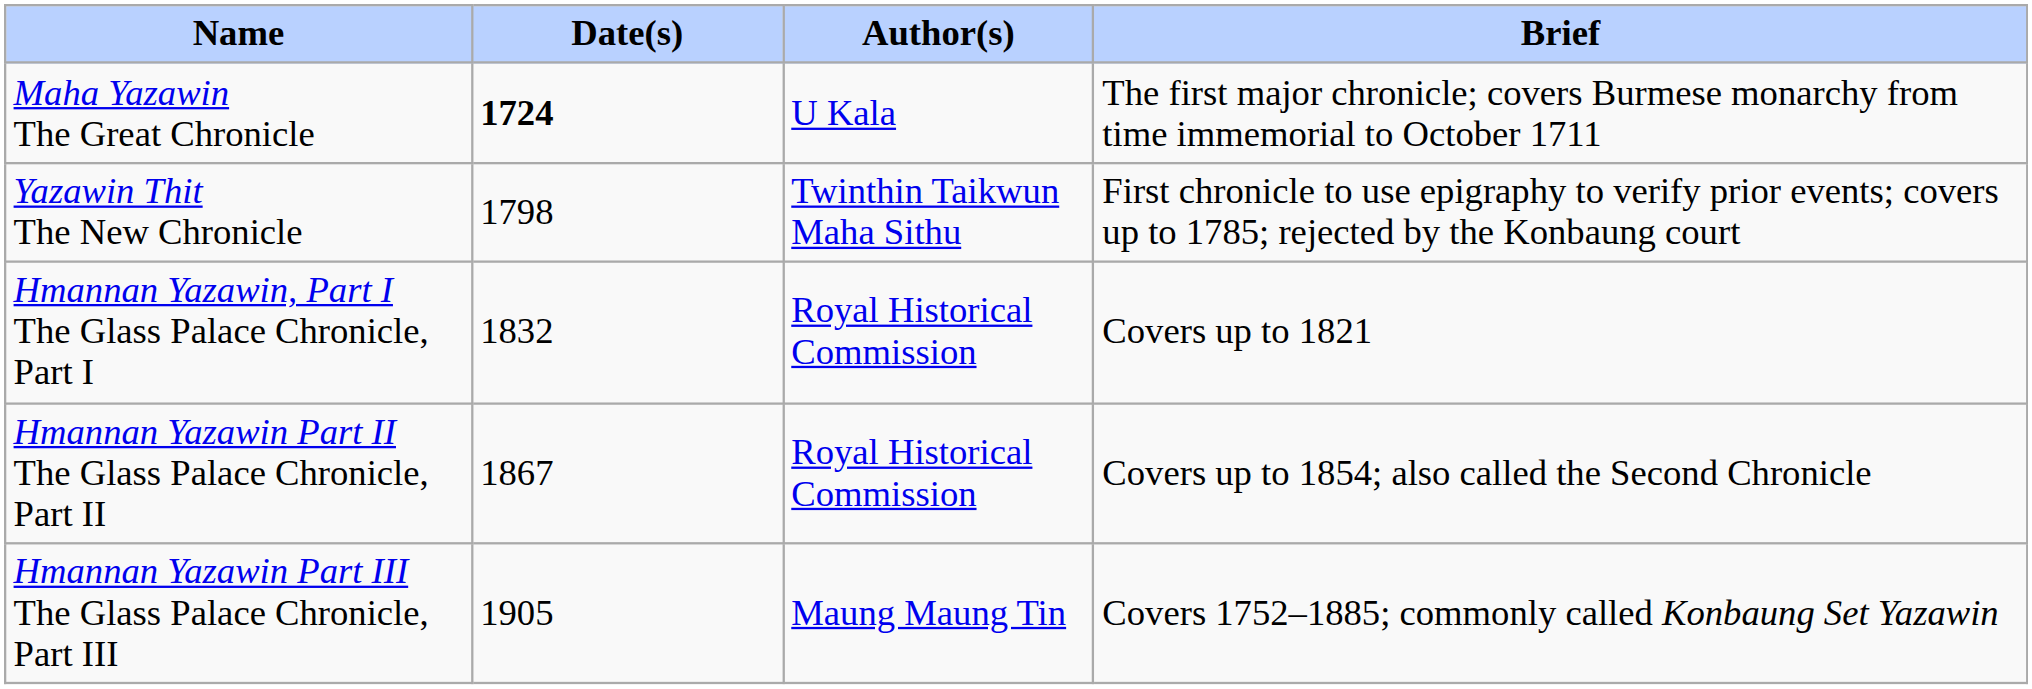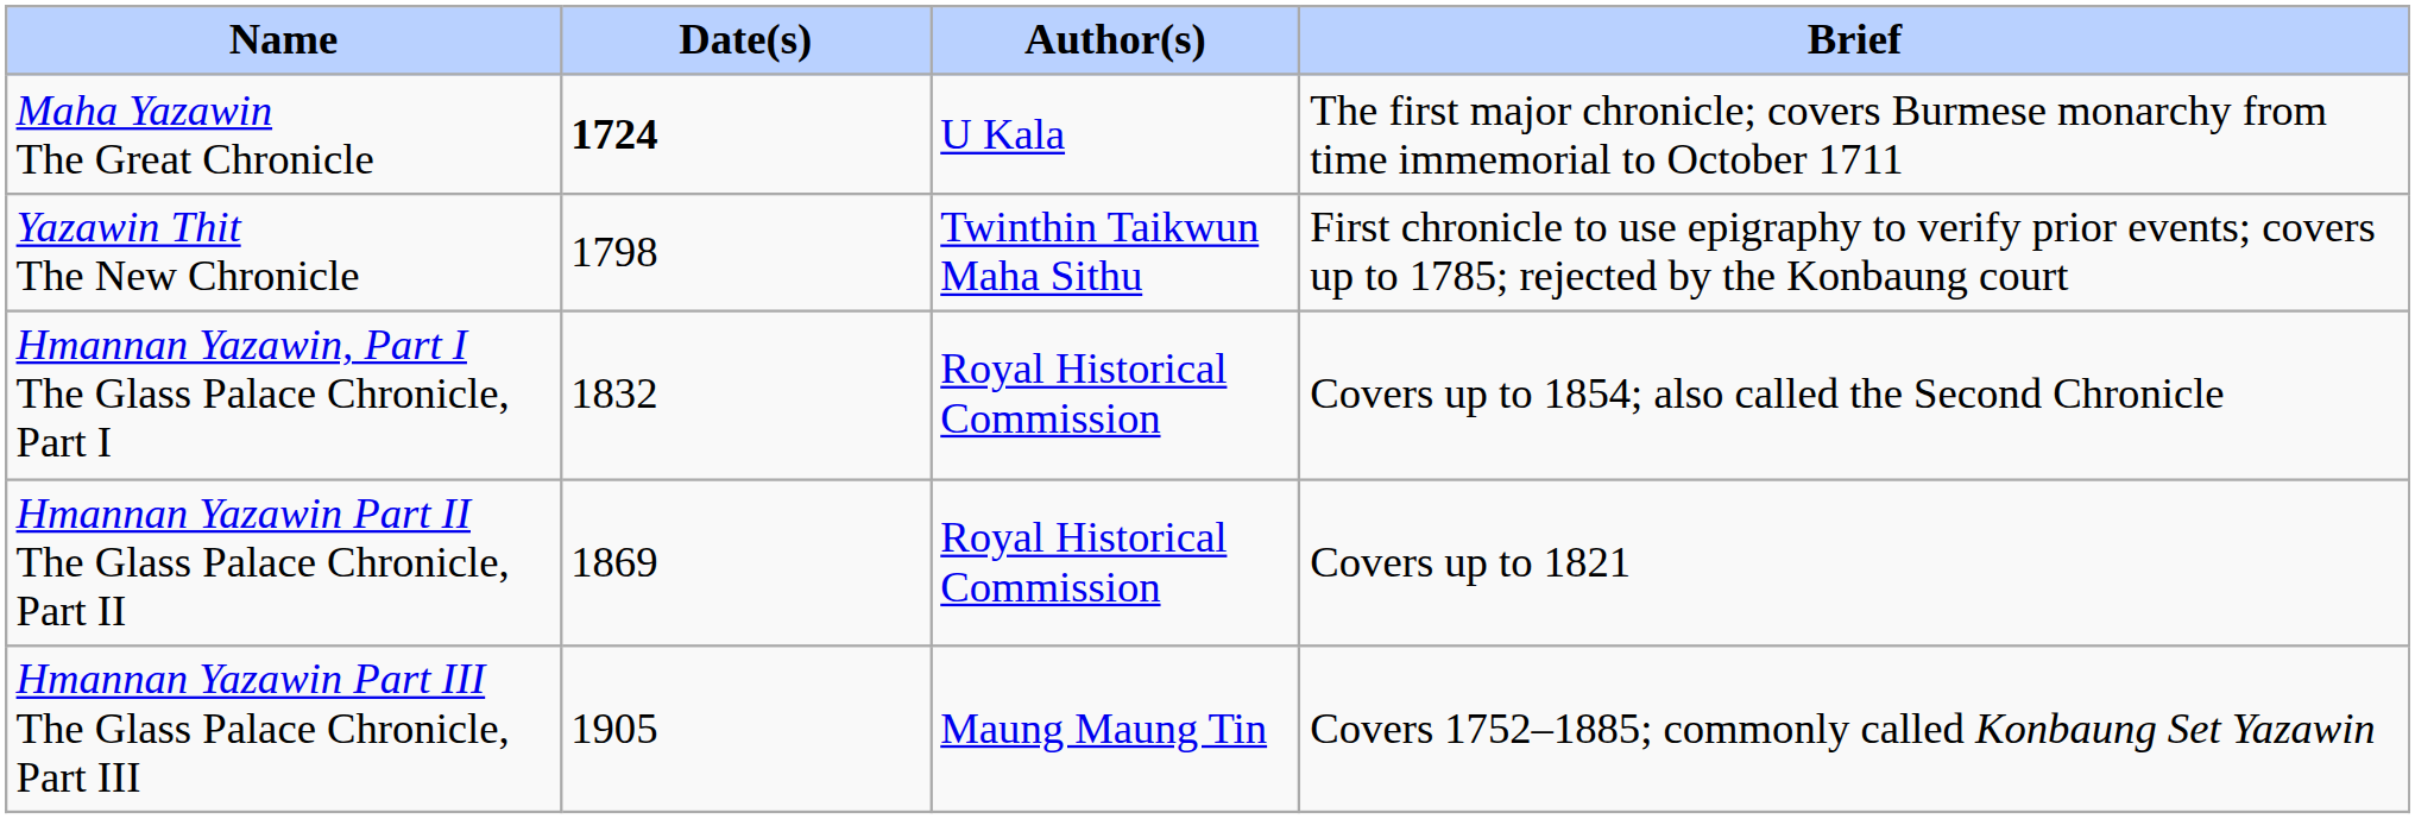Hmannan Yazawin, Part I The Glass Palace Chronicle, Part I | Brief: Covers up to 1821 -> Covers up to 1854; also called the Second Chronicle
Hmannan Yazawin Part II The Glass Palace Chronicle, Part II | Date(s): 1867 -> 1869
Hmannan Yazawin Part II The Glass Palace Chronicle, Part II | Brief: Covers up to 1854; also called the Second Chronicle -> Covers up to 1821
